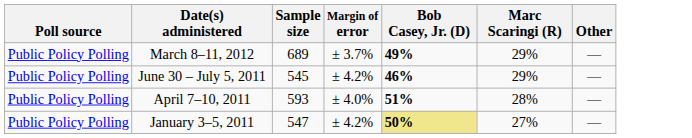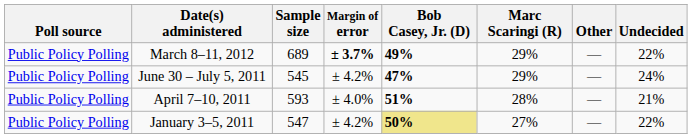+ column: Undecided | 22% | 24% | 21% | 22%
March 8–11, 2012 | Margin of error: normal -> bold
June 30 – July 5, 2011 | Bob Casey, Jr. (D): 46% -> 47%
